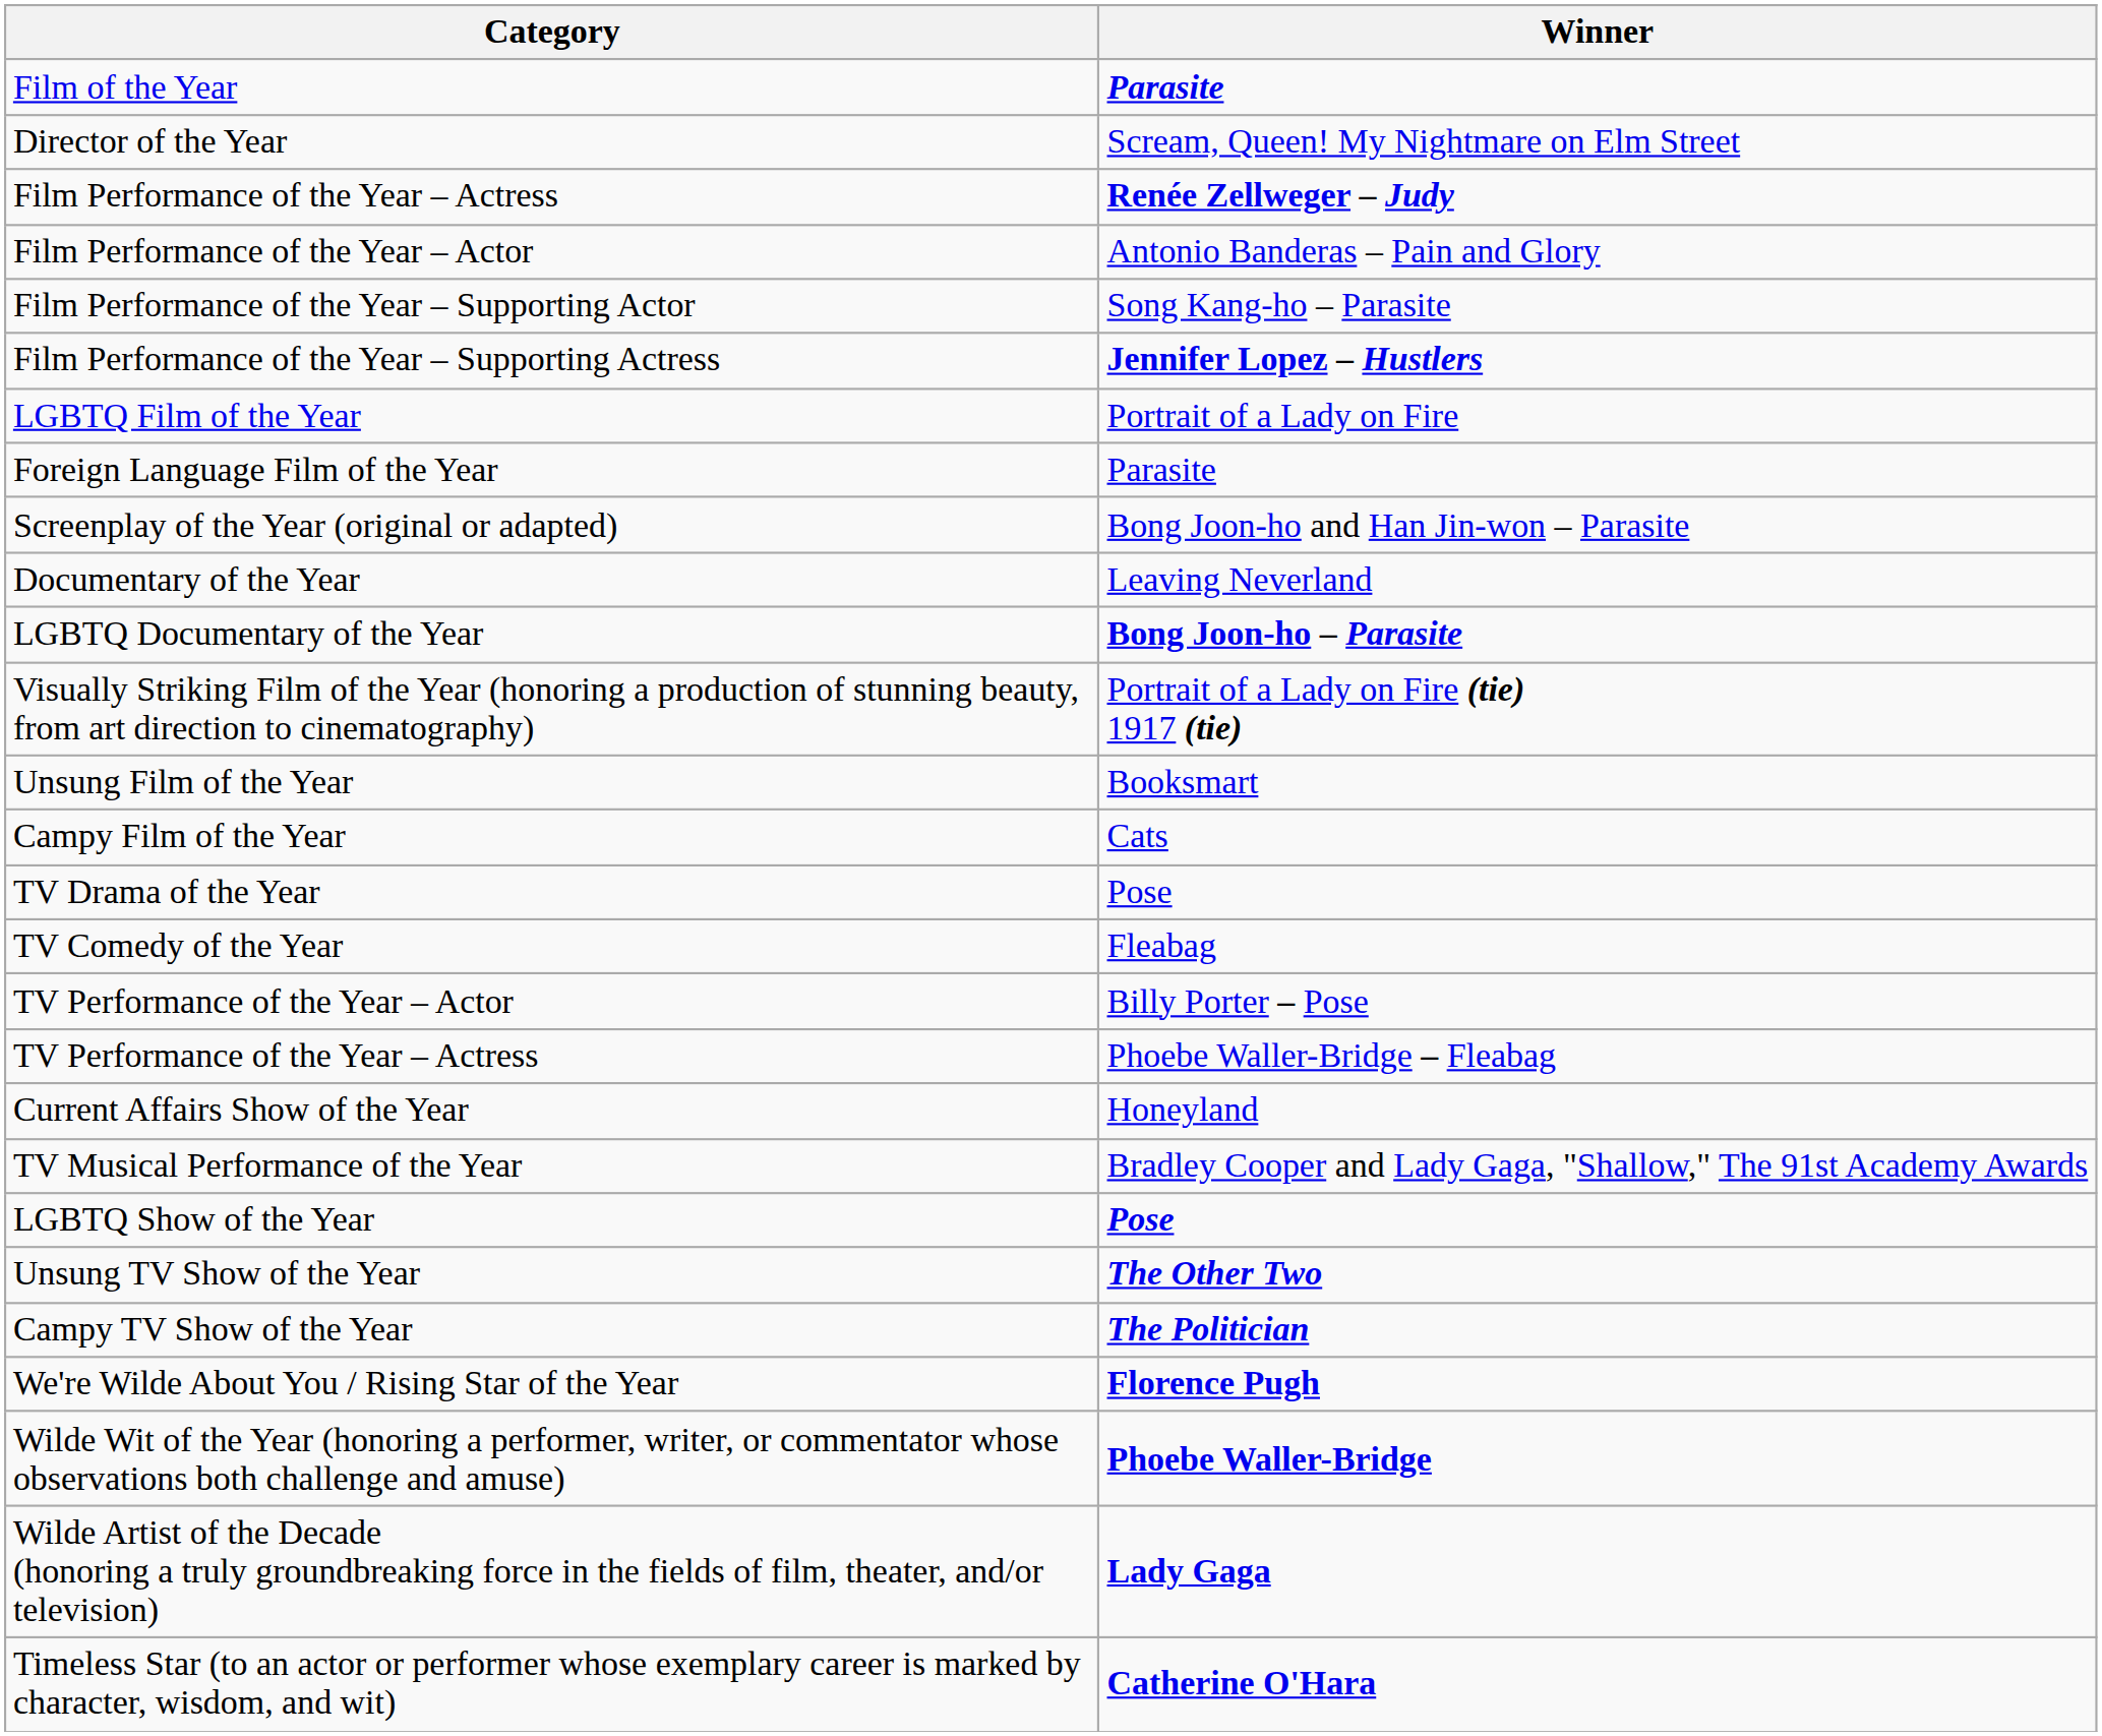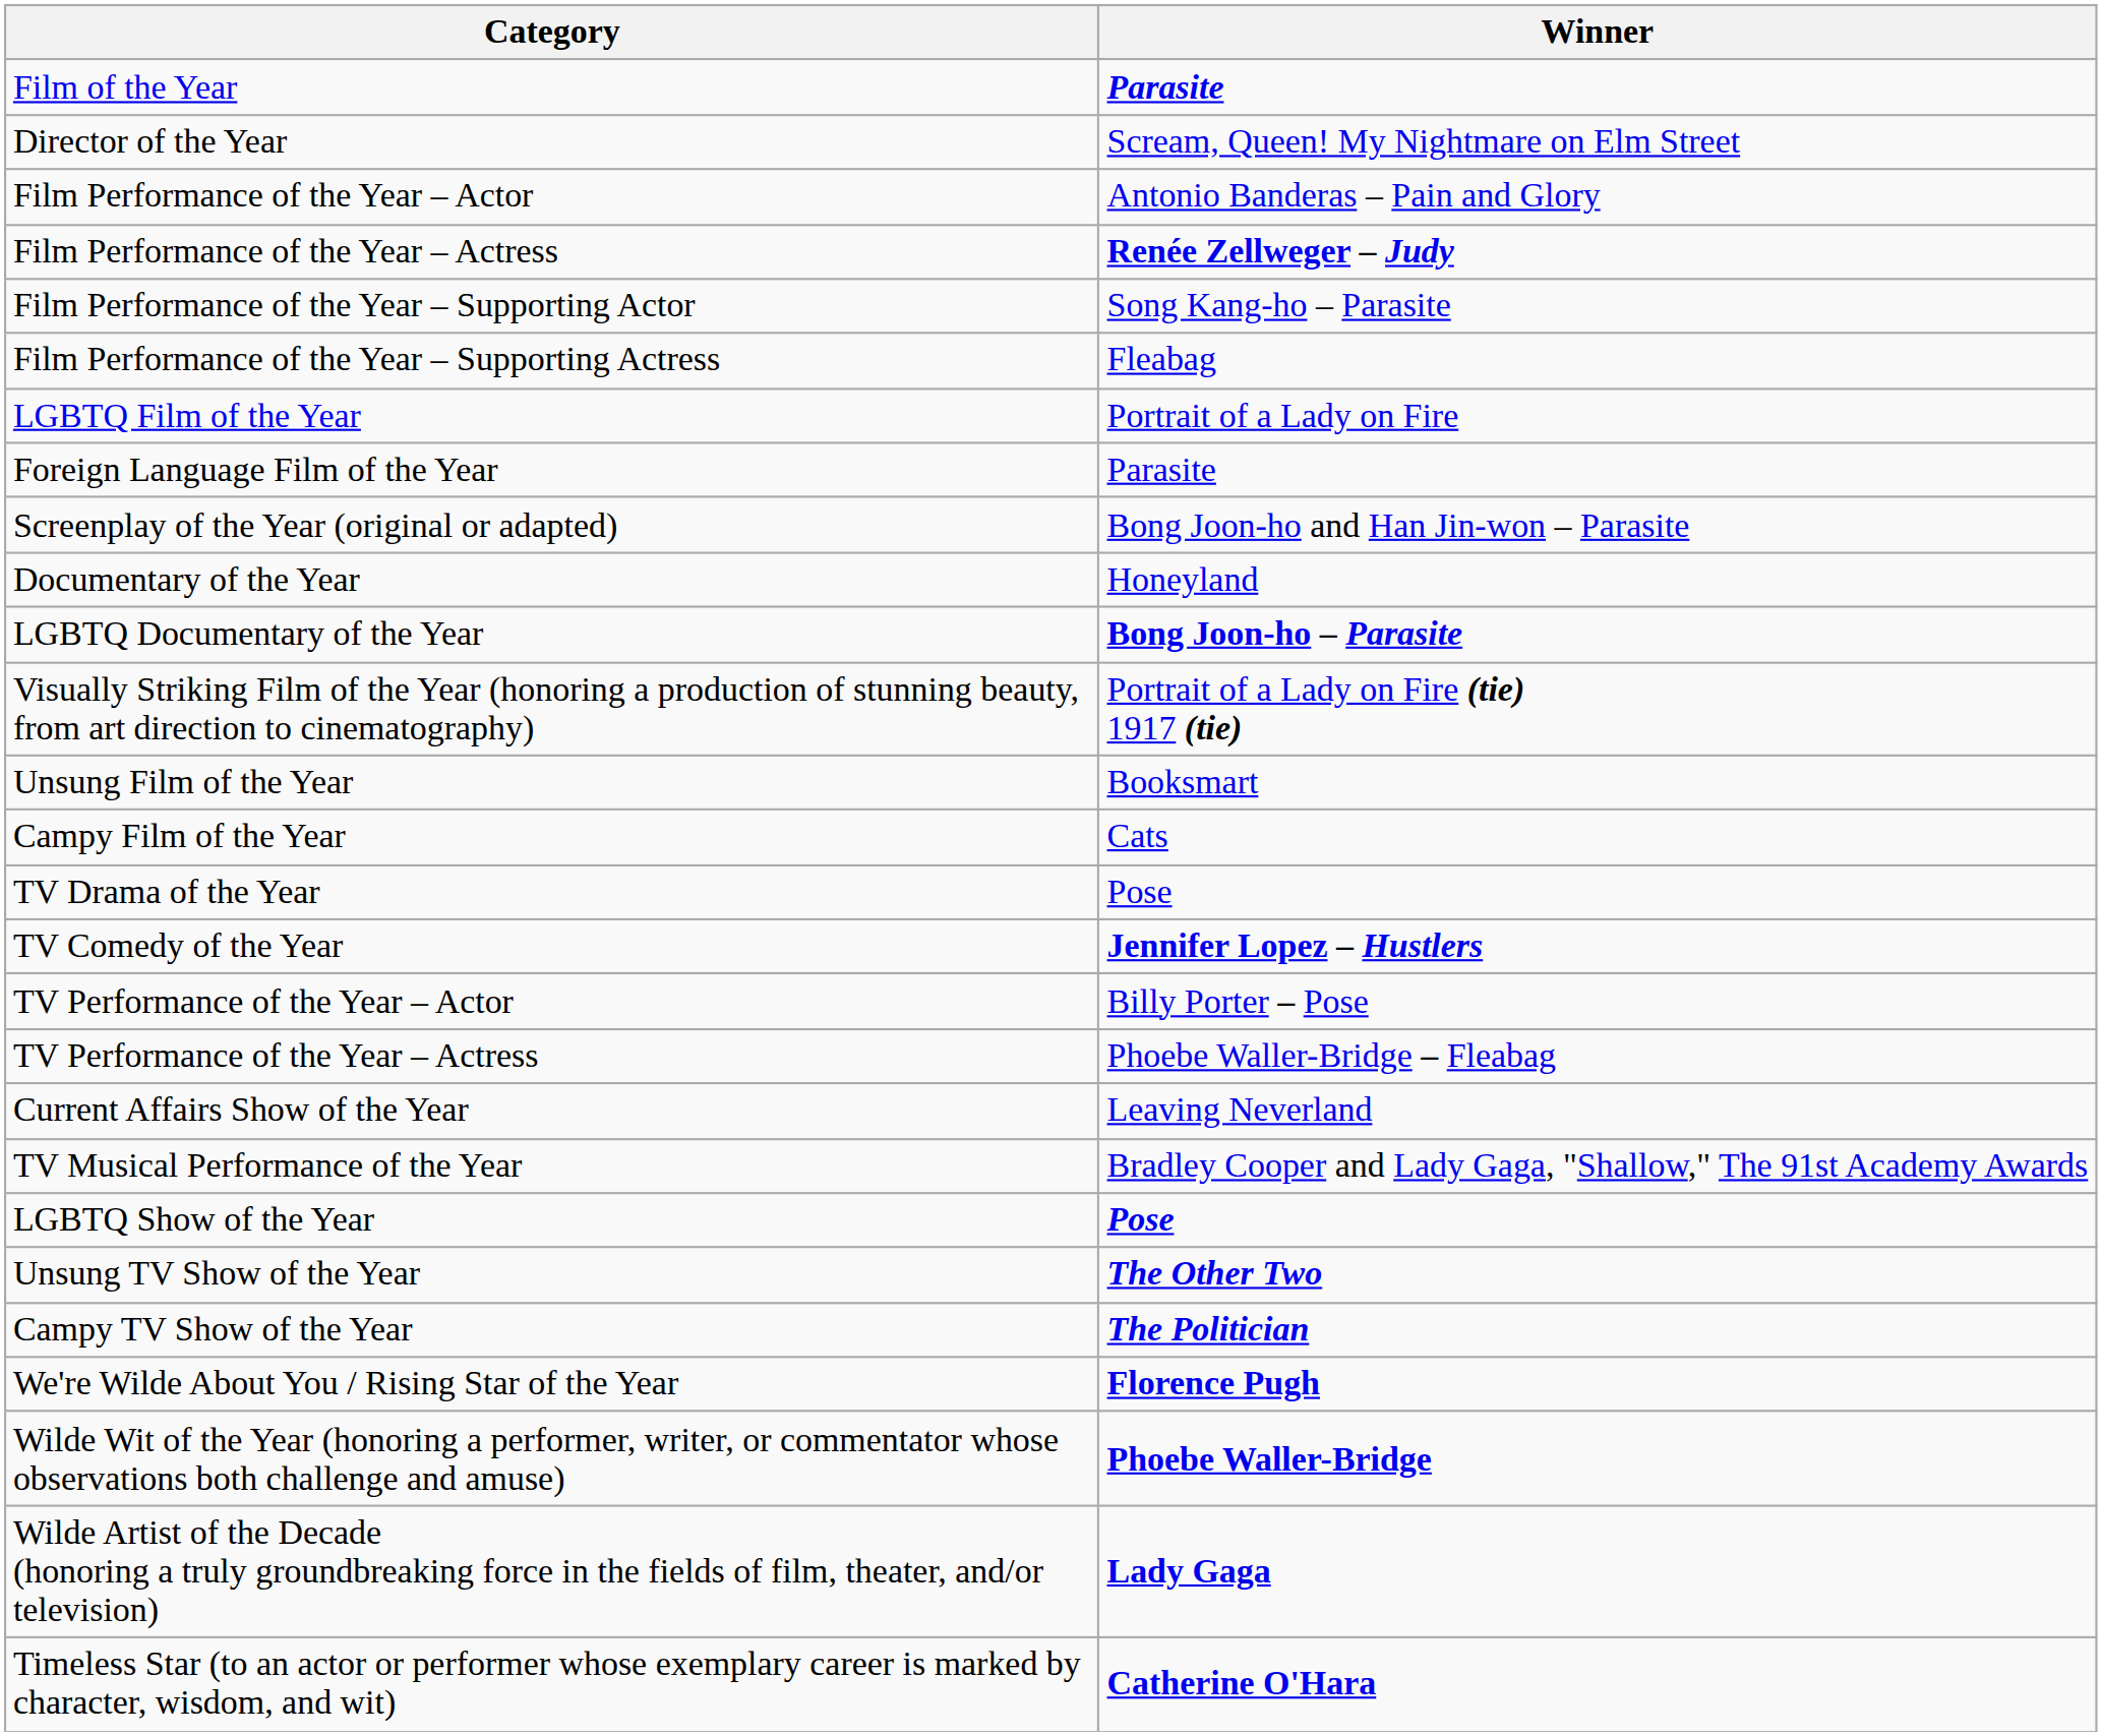rows swapped: Film Performance of the Year – Actor <-> Film Performance of the Year – Actress
Film Performance of the Year – Supporting Actress | Winner: Jennifer Lopez – Hustlers -> Fleabag
Documentary of the Year | Winner: Leaving Neverland -> Honeyland
TV Comedy of the Year | Winner: Fleabag -> Jennifer Lopez – Hustlers
Current Affairs Show of the Year | Winner: Honeyland -> Leaving Neverland
